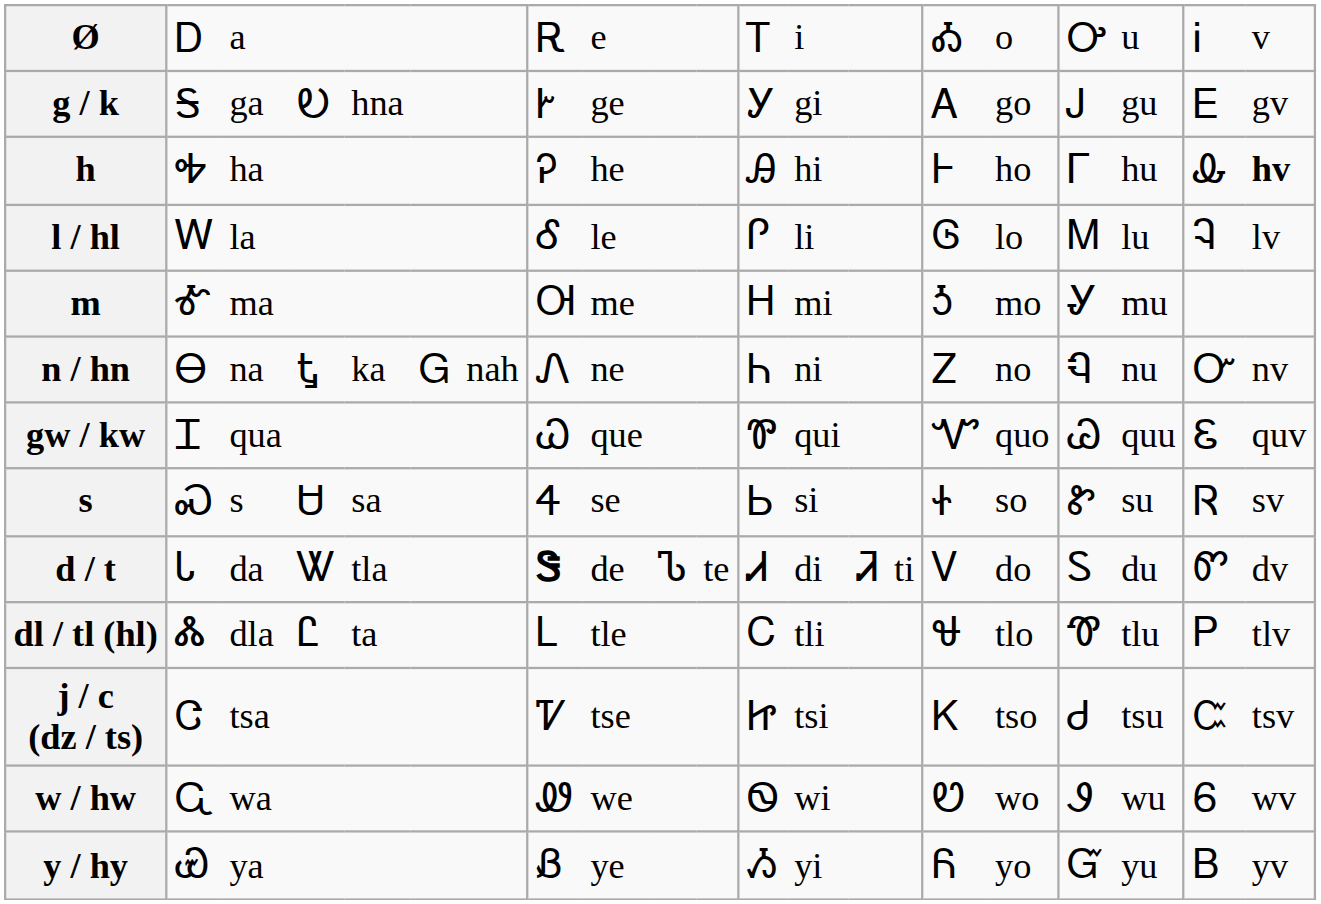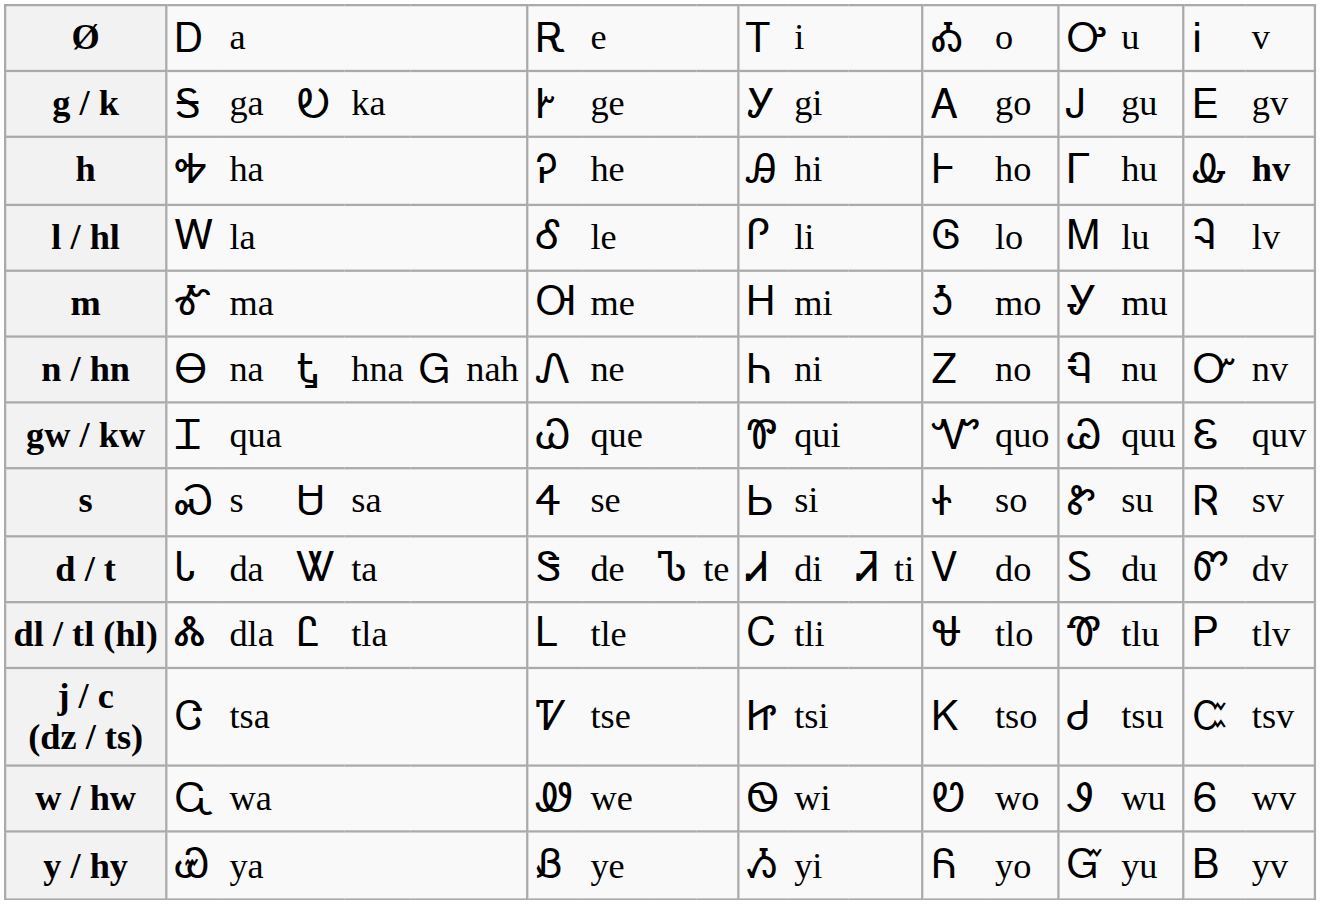g / k | column 5: hna -> ka
n / hn | column 5: ka -> hna
d / t | column 5: tla -> ta
d / t | column 8: bold -> normal
dl / tl (hl) | column 5: ta -> tla
